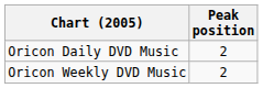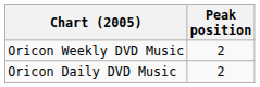rows swapped: Oricon Daily DVD Music <-> Oricon Weekly DVD Music
